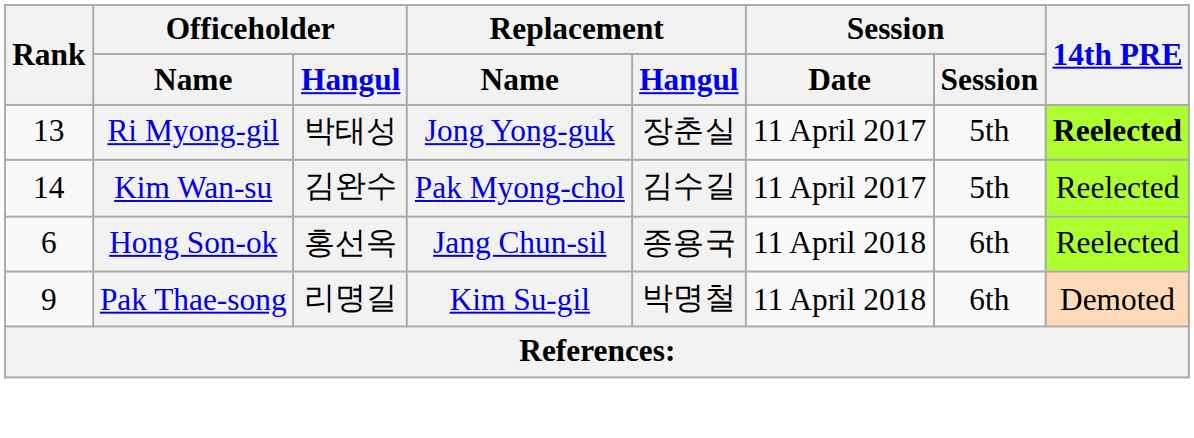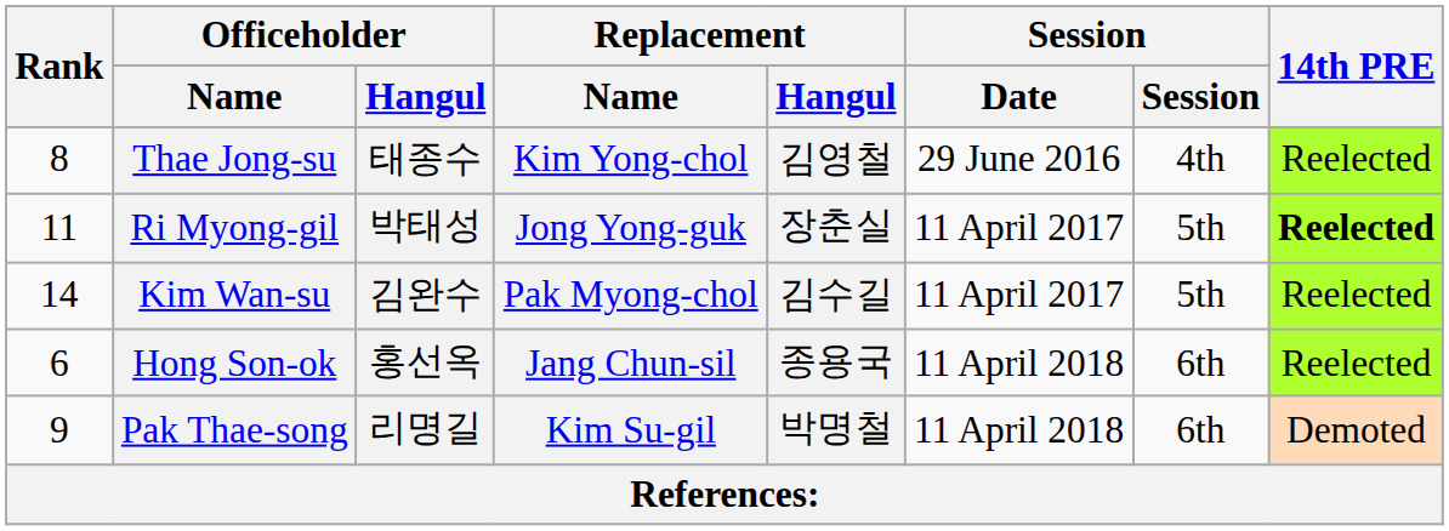+ row: 8 | Thae Jong-su | 태종수 | Kim Yong-chol | 김영철 | 29 June 2016 | 4th | Reelected
Ri Myong-gil | Rank: 13 -> 11
